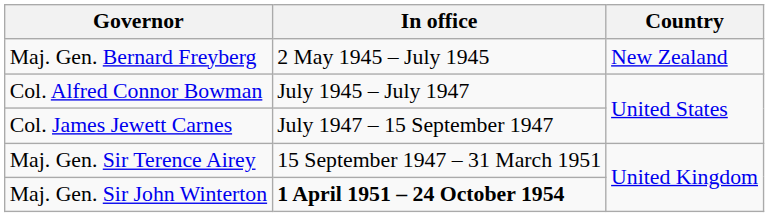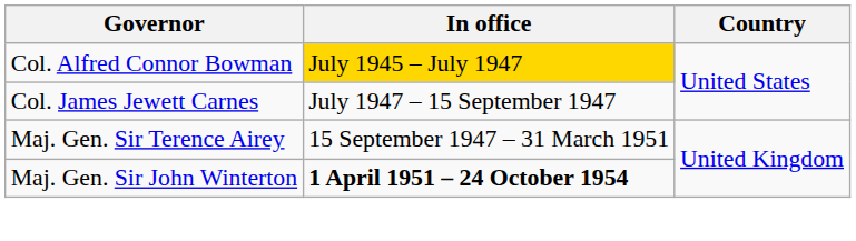- row: Maj. Gen. Bernard Freyberg | 2 May 1945 – July 1945 | New Zealand
Col. Alfred Connor Bowman | In office: no background -> gold background
